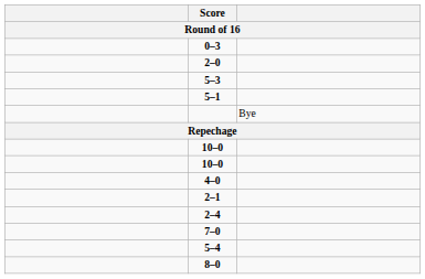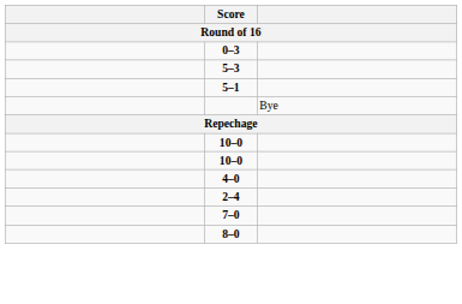- row: 2–0
- row: 2–1
- row: 5–4
